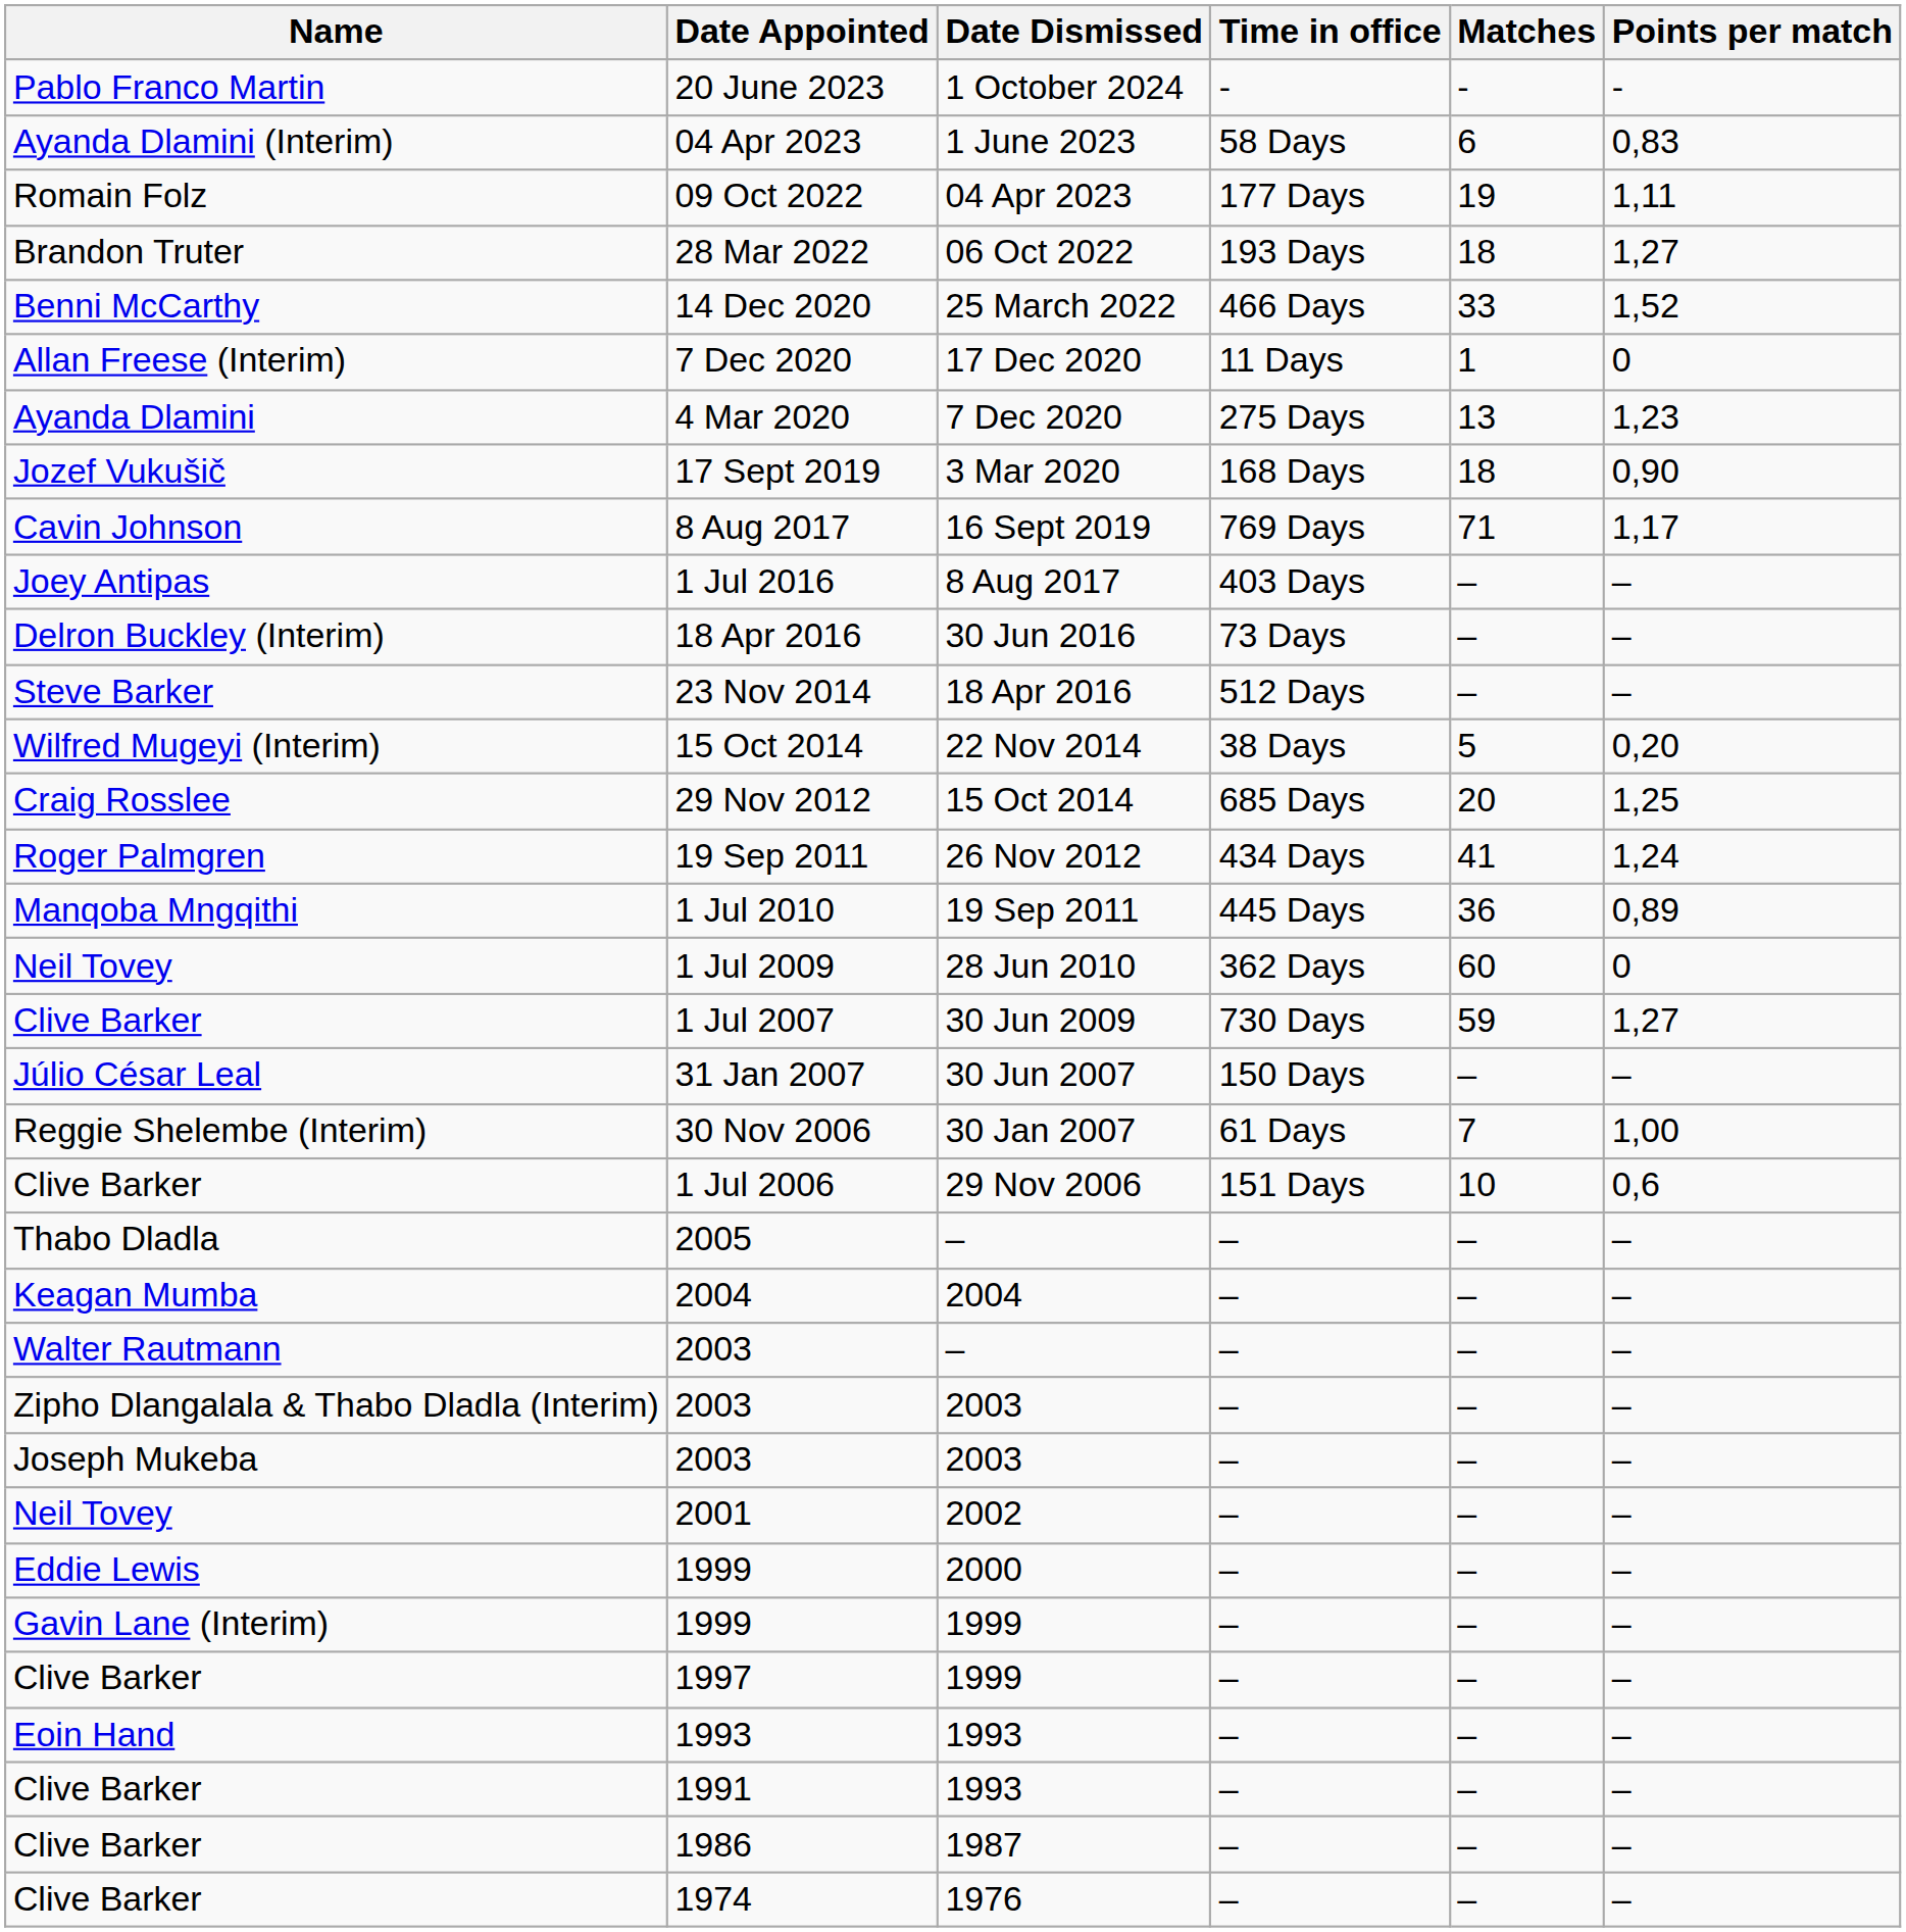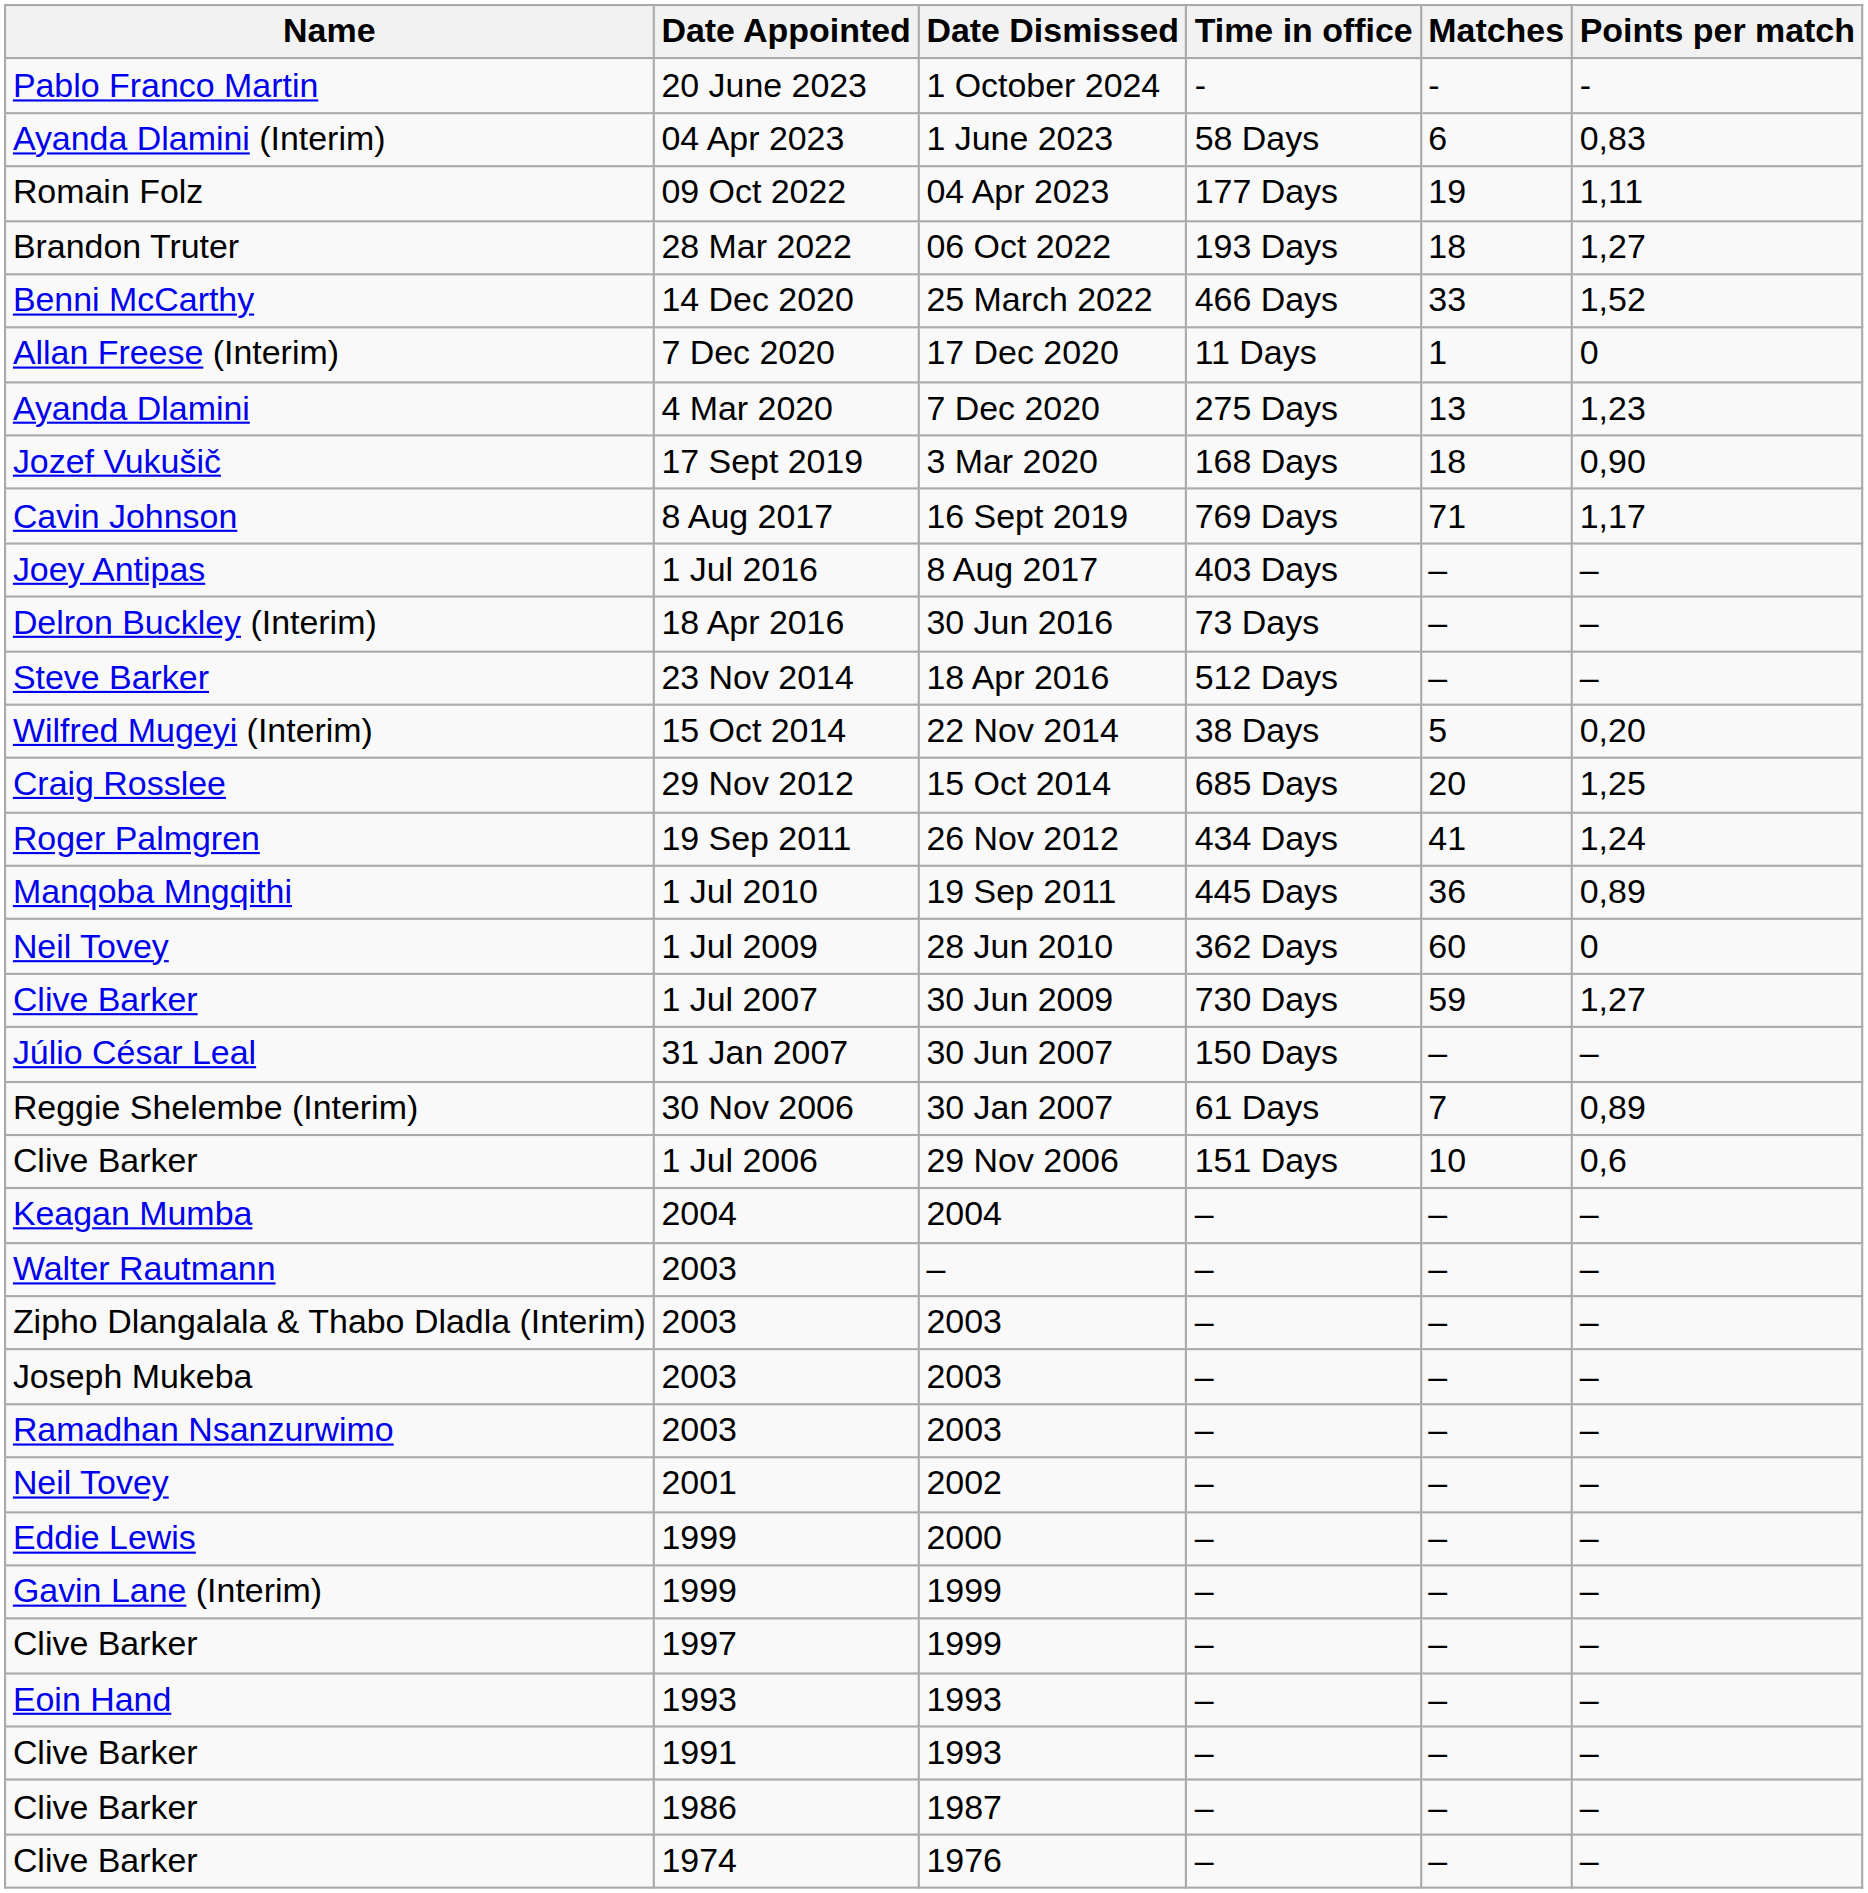30 Nov 2006 | Points per match: 1,00 -> 0,89
- row: Thabo Dladla | 2005 | – | – | – | –
+ row: Ramadhan Nsanzurwimo | 2003 | 2003 | – | – | –
